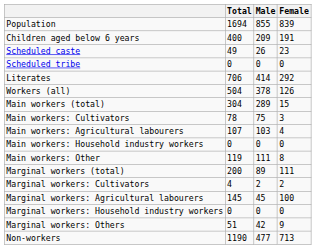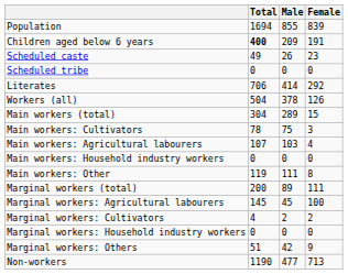Children aged below 6 years | Total: normal -> bold
rows swapped: Marginal workers: Cultivators <-> Marginal workers: Agricultural labourers
